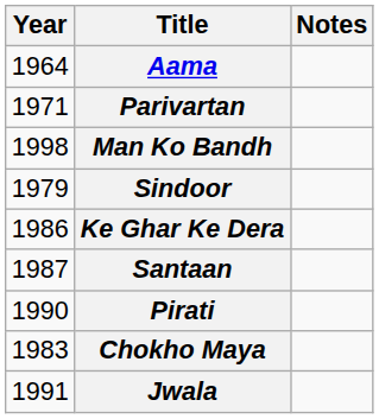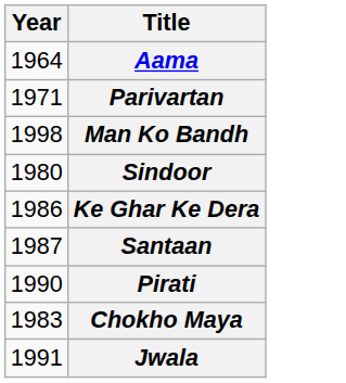- column: Notes
Sindoor | Year: 1979 -> 1980
